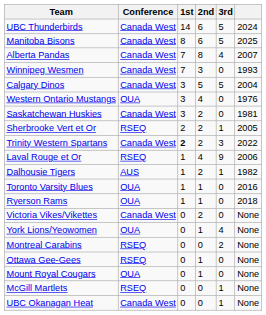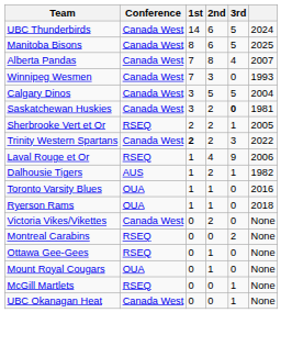- row: Western Ontario Mustangs | OUA | 3 | 4 | 0 | 1976
Saskatchewan Huskies | 3rd: normal -> bold
- row: York Lions/Yeowomen | OUA | 0 | 1 | 4 | None
